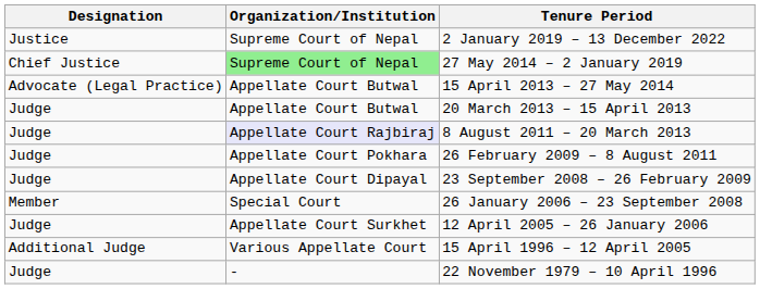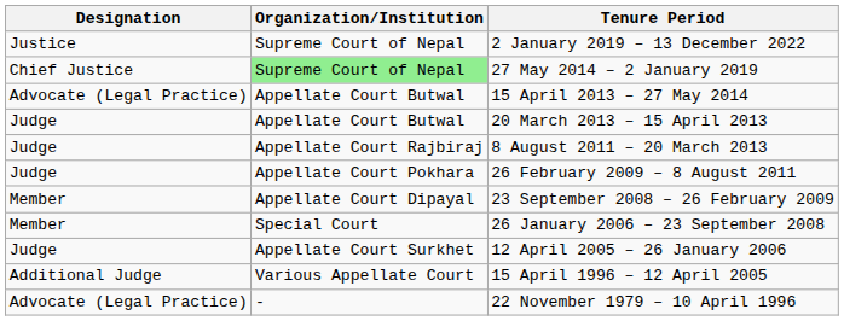8 August 2011 – 20 March 2013 | Organization/Institution: lavender background -> no background
23 September 2008 – 26 February 2009 | Designation: Judge -> Member
22 November 1979 – 10 April 1996 | Designation: Judge -> Advocate (Legal Practice)
